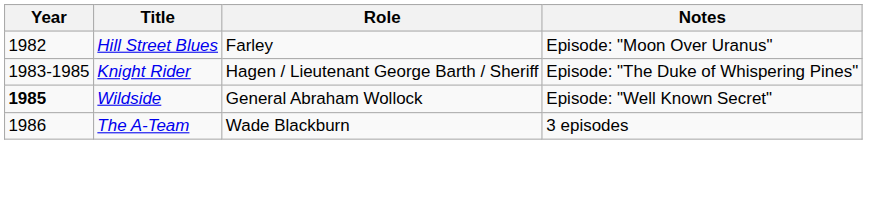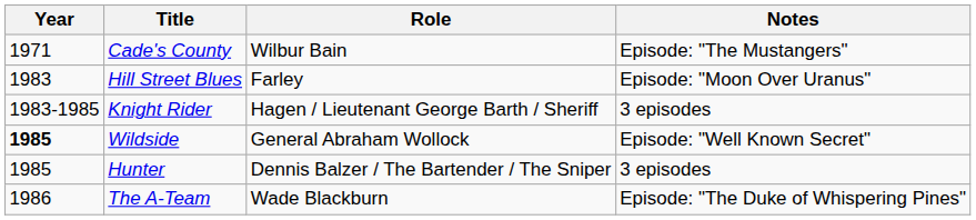+ row: 1971 | Cade's County | Wilbur Bain | Episode: "The Mustangers"
Hill Street Blues | Year: 1982 -> 1983
Knight Rider | Notes: Episode: "The Duke of Whispering Pines" -> 3 episodes
+ row: 1985 | Hunter | Dennis Balzer / The Bartender / The Sniper | 3 episodes
The A-Team | Notes: 3 episodes -> Episode: "The Duke of Whispering Pines"
